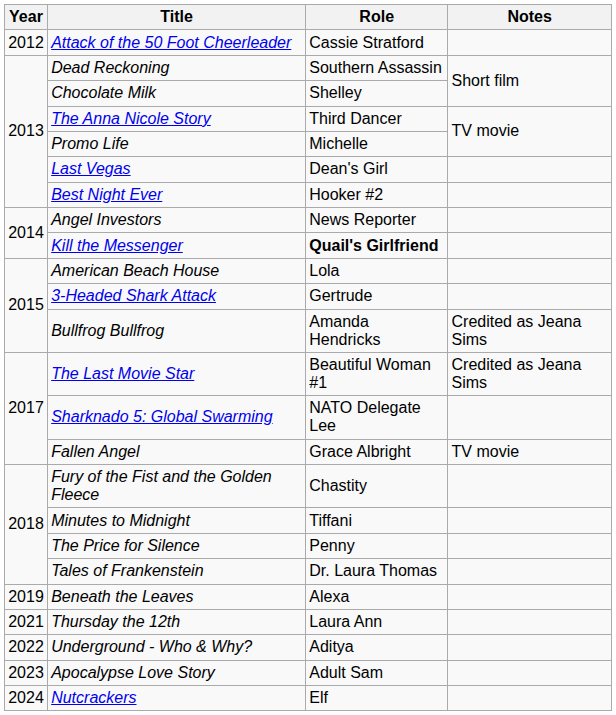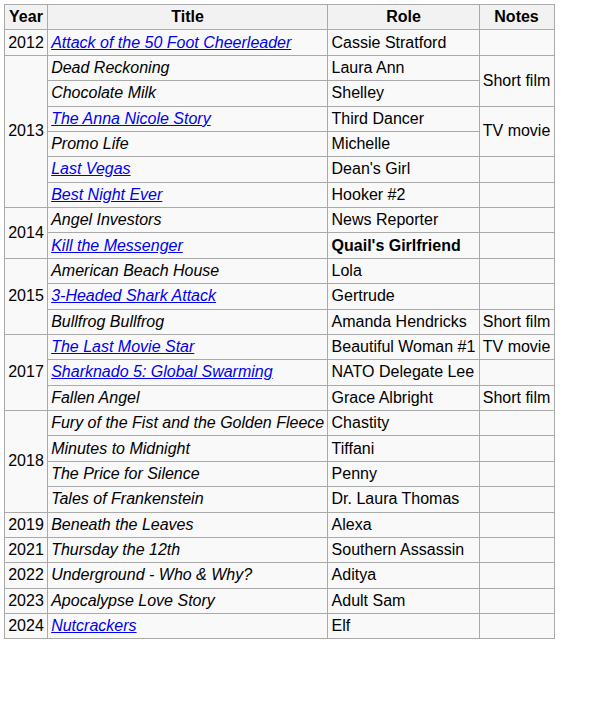Dead Reckoning | Role: Southern Assassin -> Laura Ann
Bullfrog Bullfrog | Notes: Credited as Jeana Sims -> Short film
The Last Movie Star | Notes: Credited as Jeana Sims -> TV movie
Fallen Angel | Notes: TV movie -> Short film
Thursday the 12th | Role: Laura Ann -> Southern Assassin
